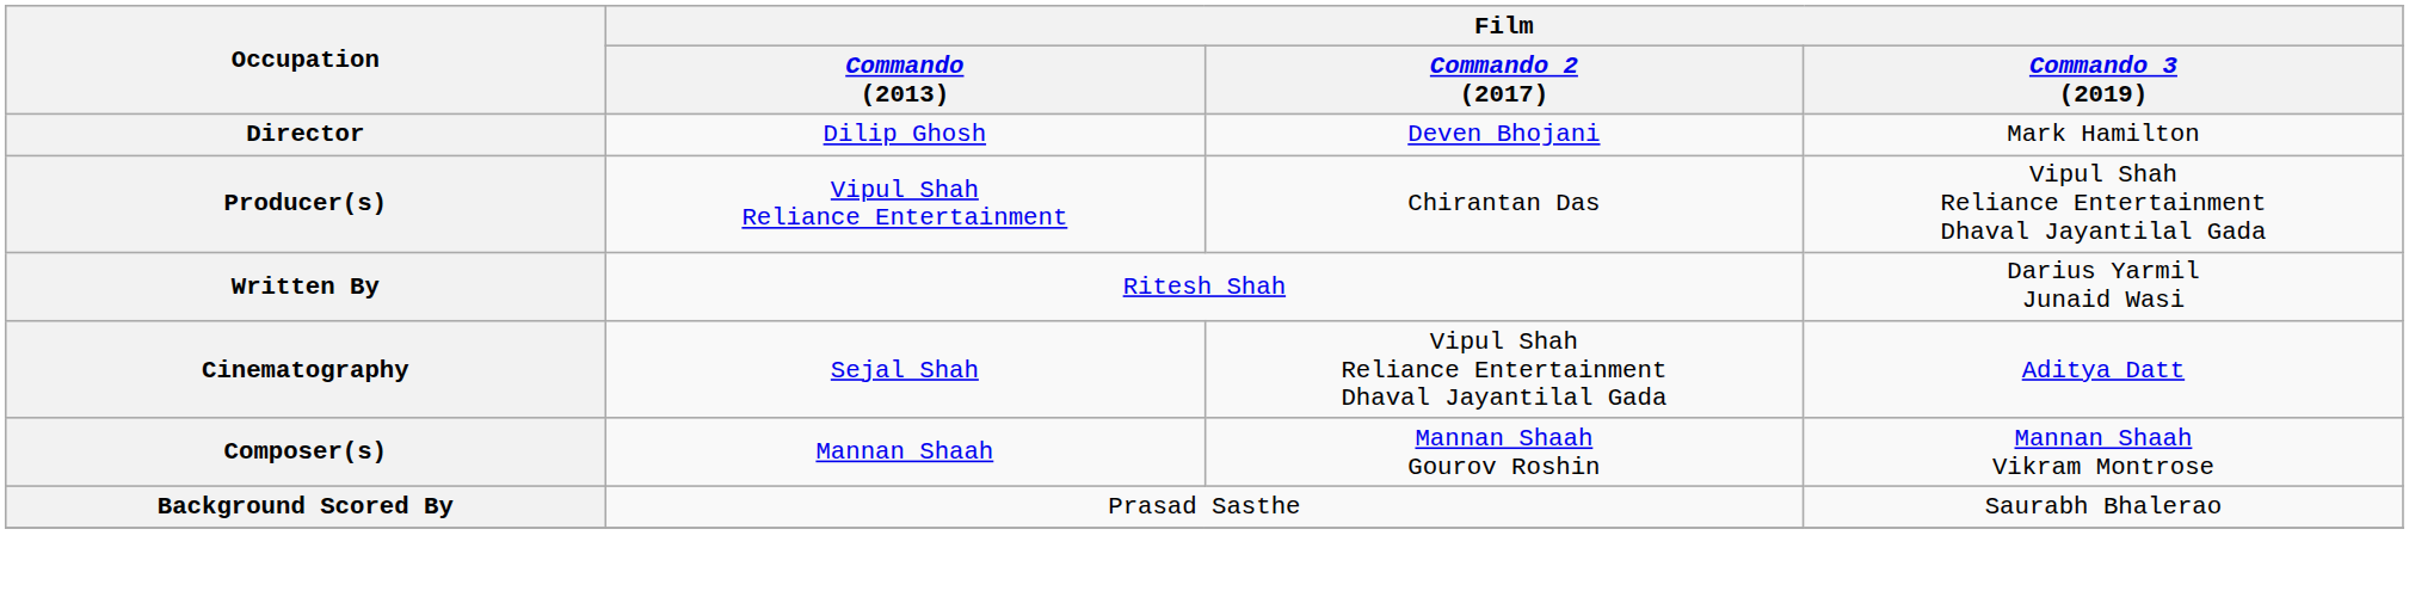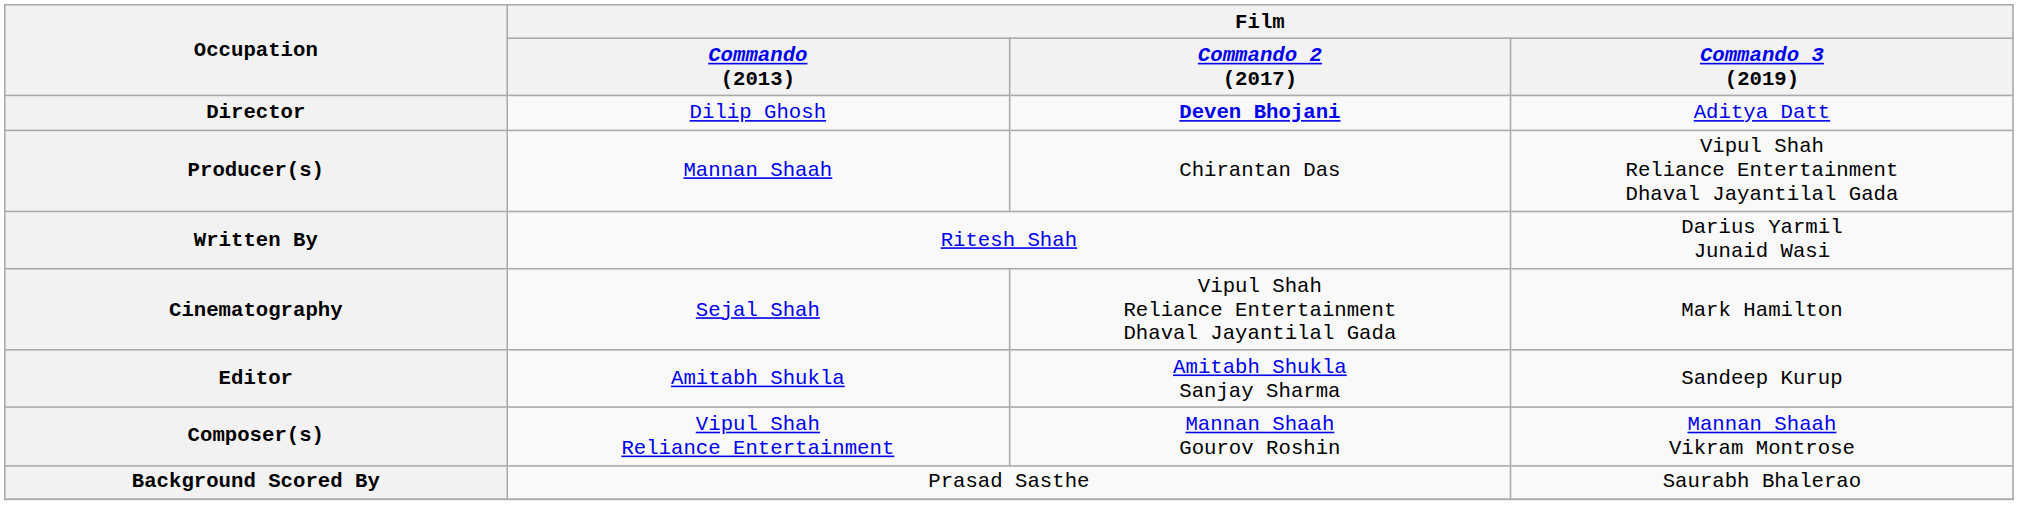Director | Film / Commando 2 (2017): normal -> bold
Director | Film / Commando 3 (2019): Mark Hamilton -> Aditya Datt
Producer(s) | Film / Commando (2013): Vipul Shah Reliance Entertainment -> Mannan Shaah
Cinematography | Film / Commando 3 (2019): Aditya Datt -> Mark Hamilton
+ row: Editor | Amitabh Shukla | Amitabh Shukla Sanjay Sharma | Sandeep Kurup
Composer(s) | Film / Commando (2013): Mannan Shaah -> Vipul Shah Reliance Entertainment
